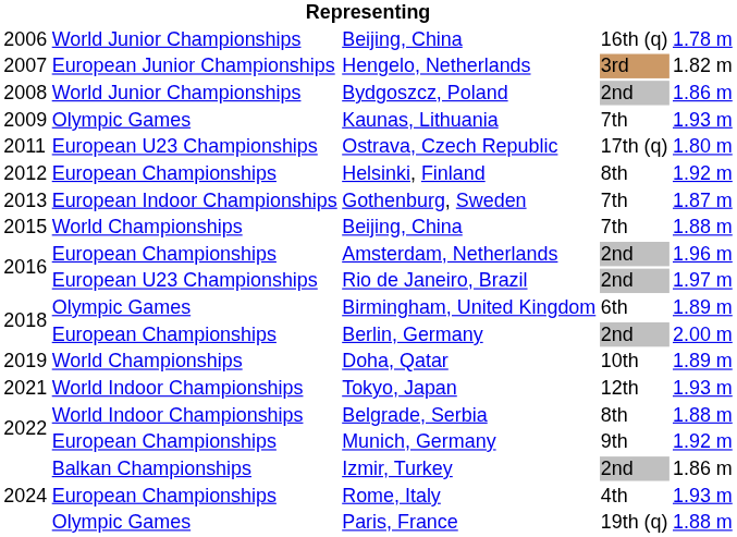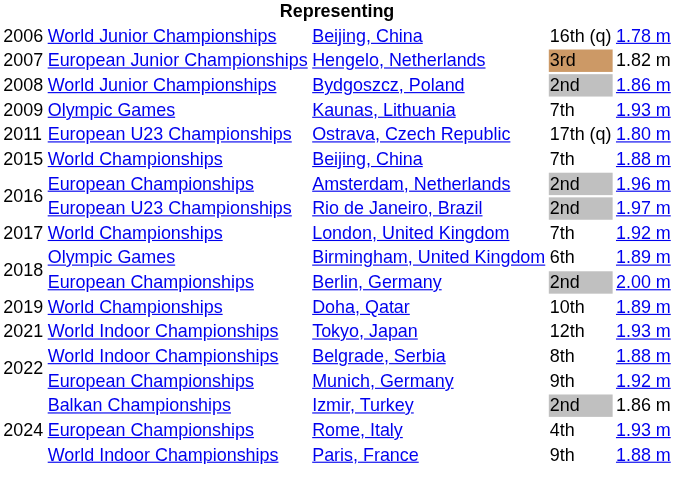- row: 2012 | European Championships | Helsinki, Finland | 8th | 1.92 m
- row: 2013 | European Indoor Championships | Gothenburg, Sweden | 7th | 1.87 m
+ row: 2017 | World Championships | London, United Kingdom | 7th | 1.92 m
Paris, France | column 2: Olympic Games -> World Indoor Championships
Paris, France | column 4: 19th (q) -> 9th
